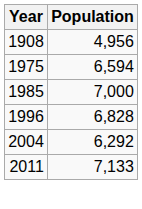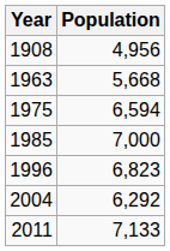+ row: 1963 | 5,668
1996 | Population: 6,828 -> 6,823
